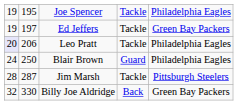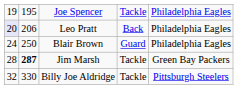- row: 19 | 197 | Ed Jeffers | Tackle | Green Bay Packers
Leo Pratt | column 4: Tackle -> Back
Jim Marsh | column 2: normal -> bold
Jim Marsh | column 5: Pittsburgh Steelers -> Green Bay Packers
Billy Joe Aldridge | column 4: Back -> Tackle
Billy Joe Aldridge | column 5: Green Bay Packers -> Pittsburgh Steelers
